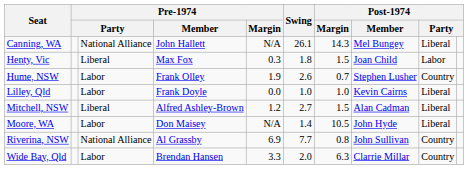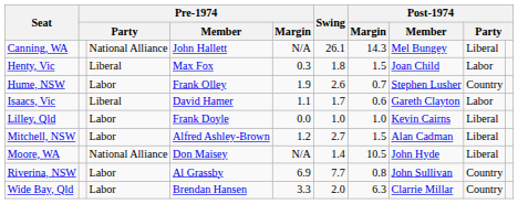+ row: Isaacs, Vic | Liberal | David Hamer | 1.1 | 1.7 | 0.6 | Gareth Clayton | Labor
Mitchell, NSW | column 3: Liberal -> Labor
Moore, WA | column 3: Labor -> National Alliance
Riverina, NSW | column 3: National Alliance -> Labor
